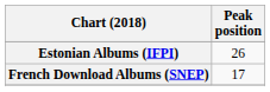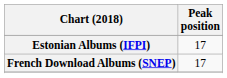Estonian Albums (IFPI) | Peak position: 26 -> 17
